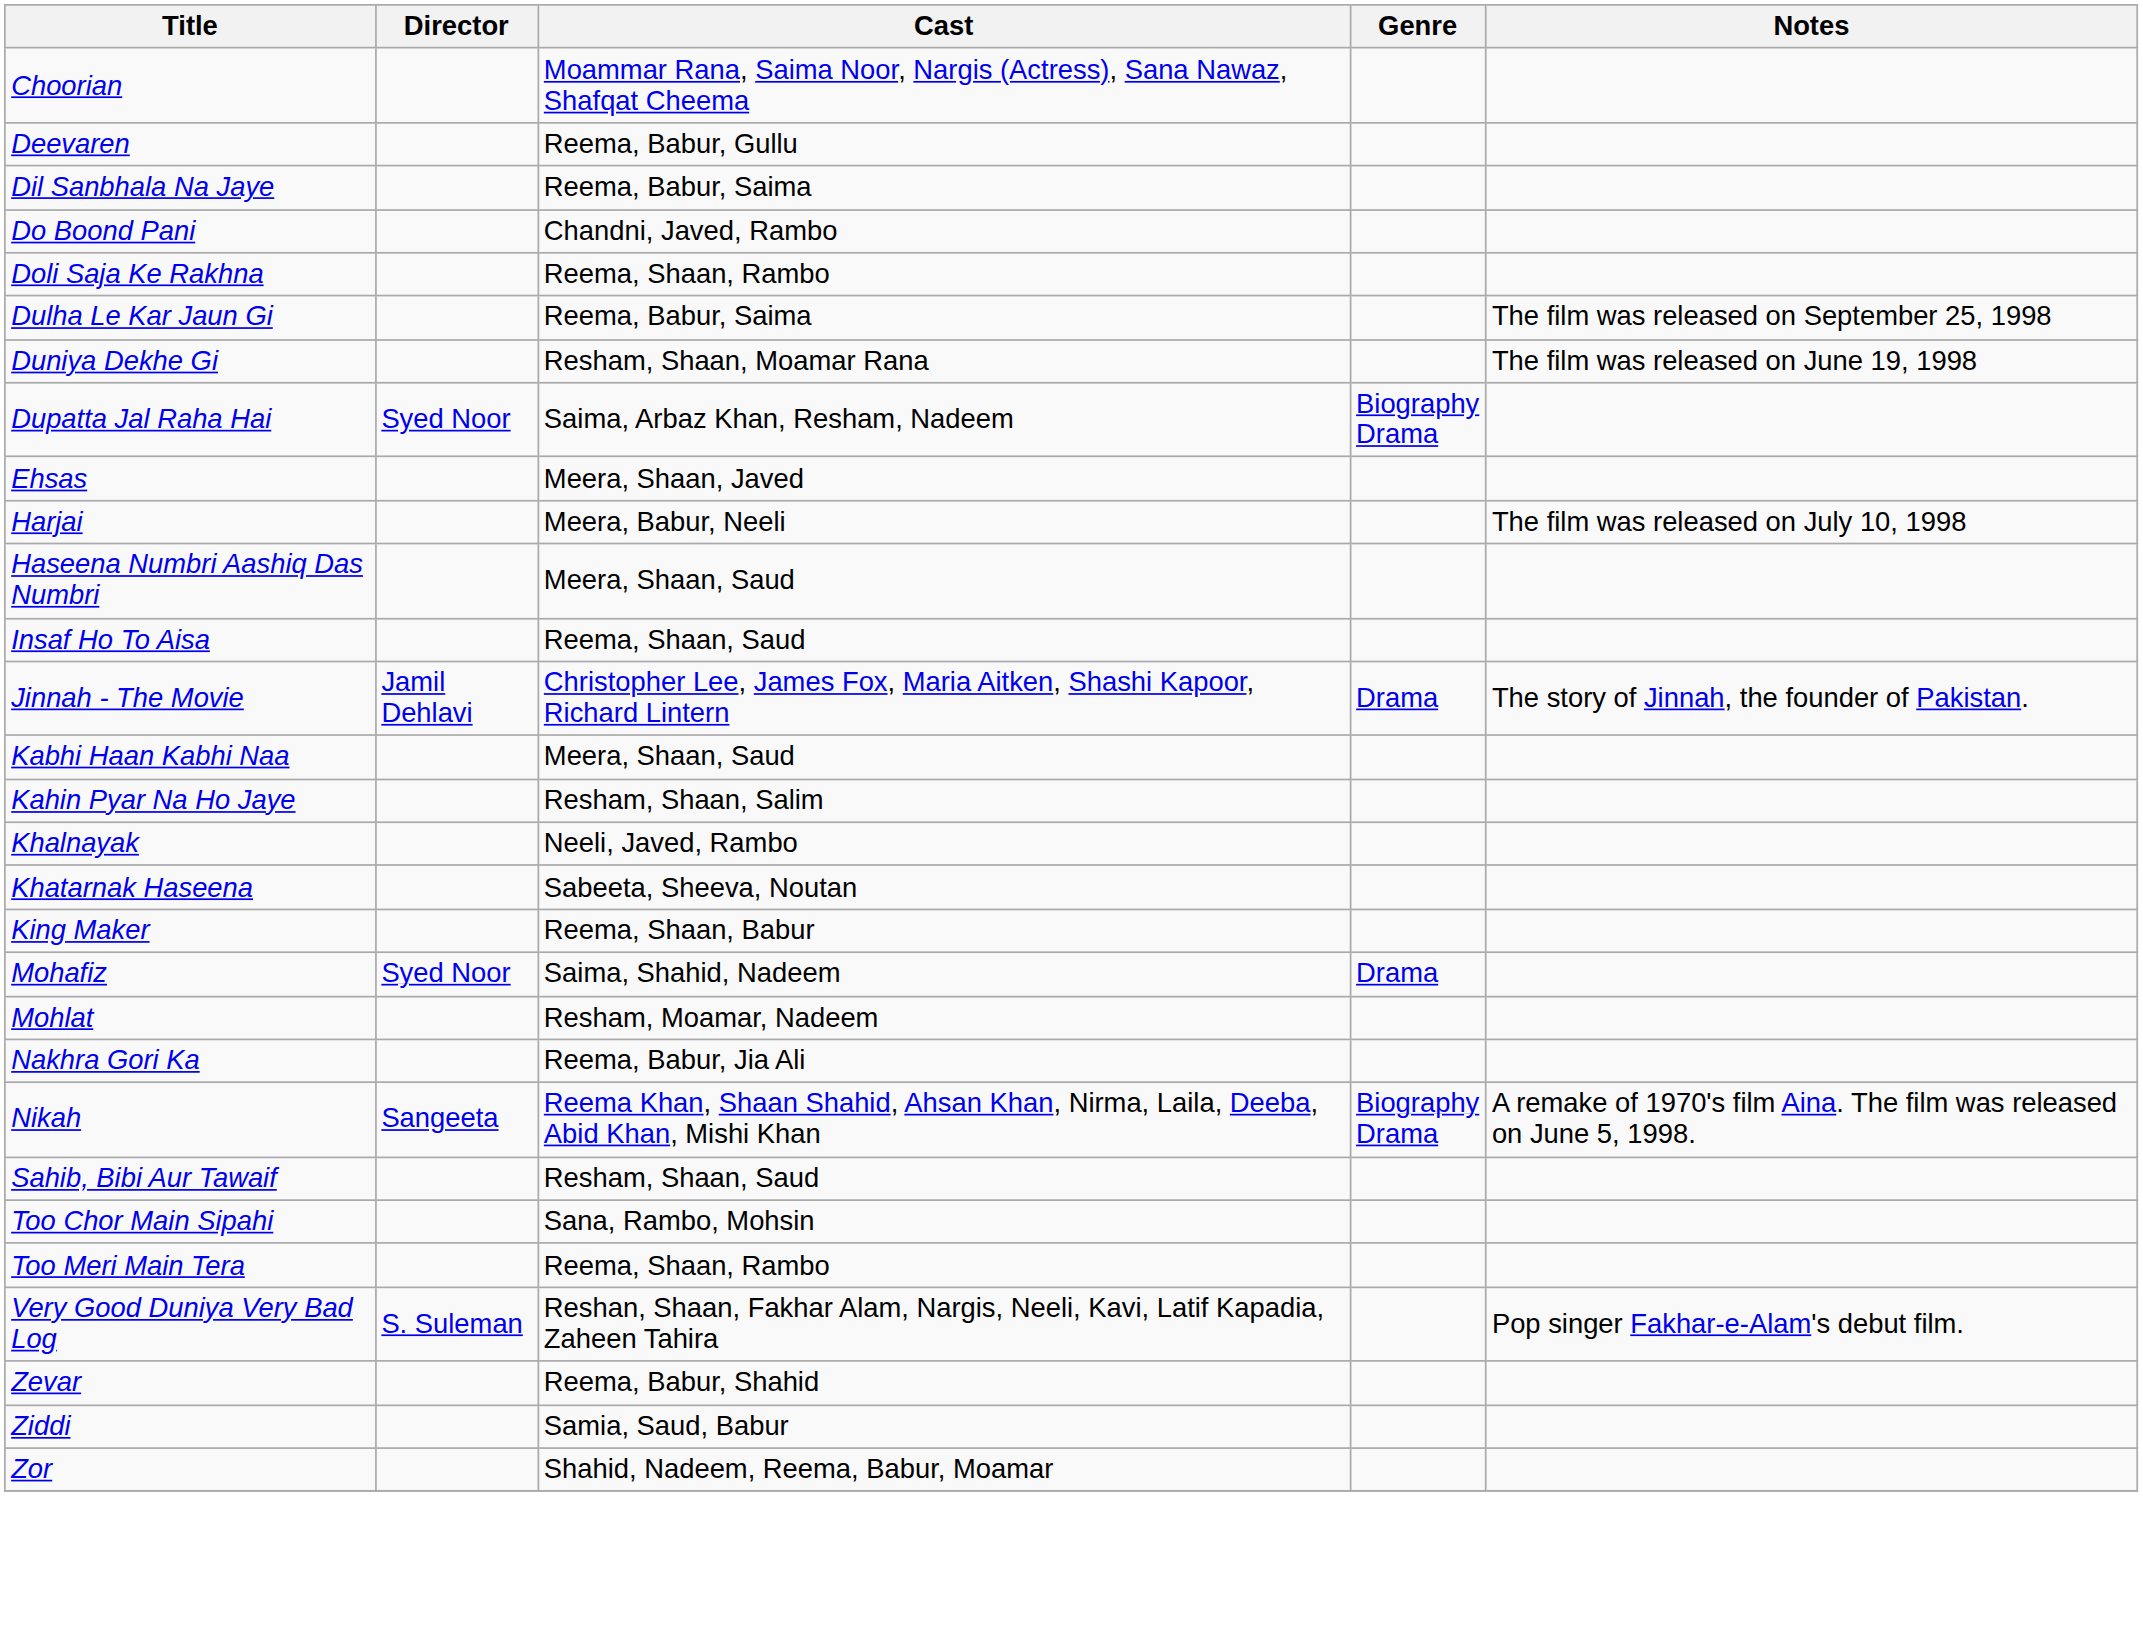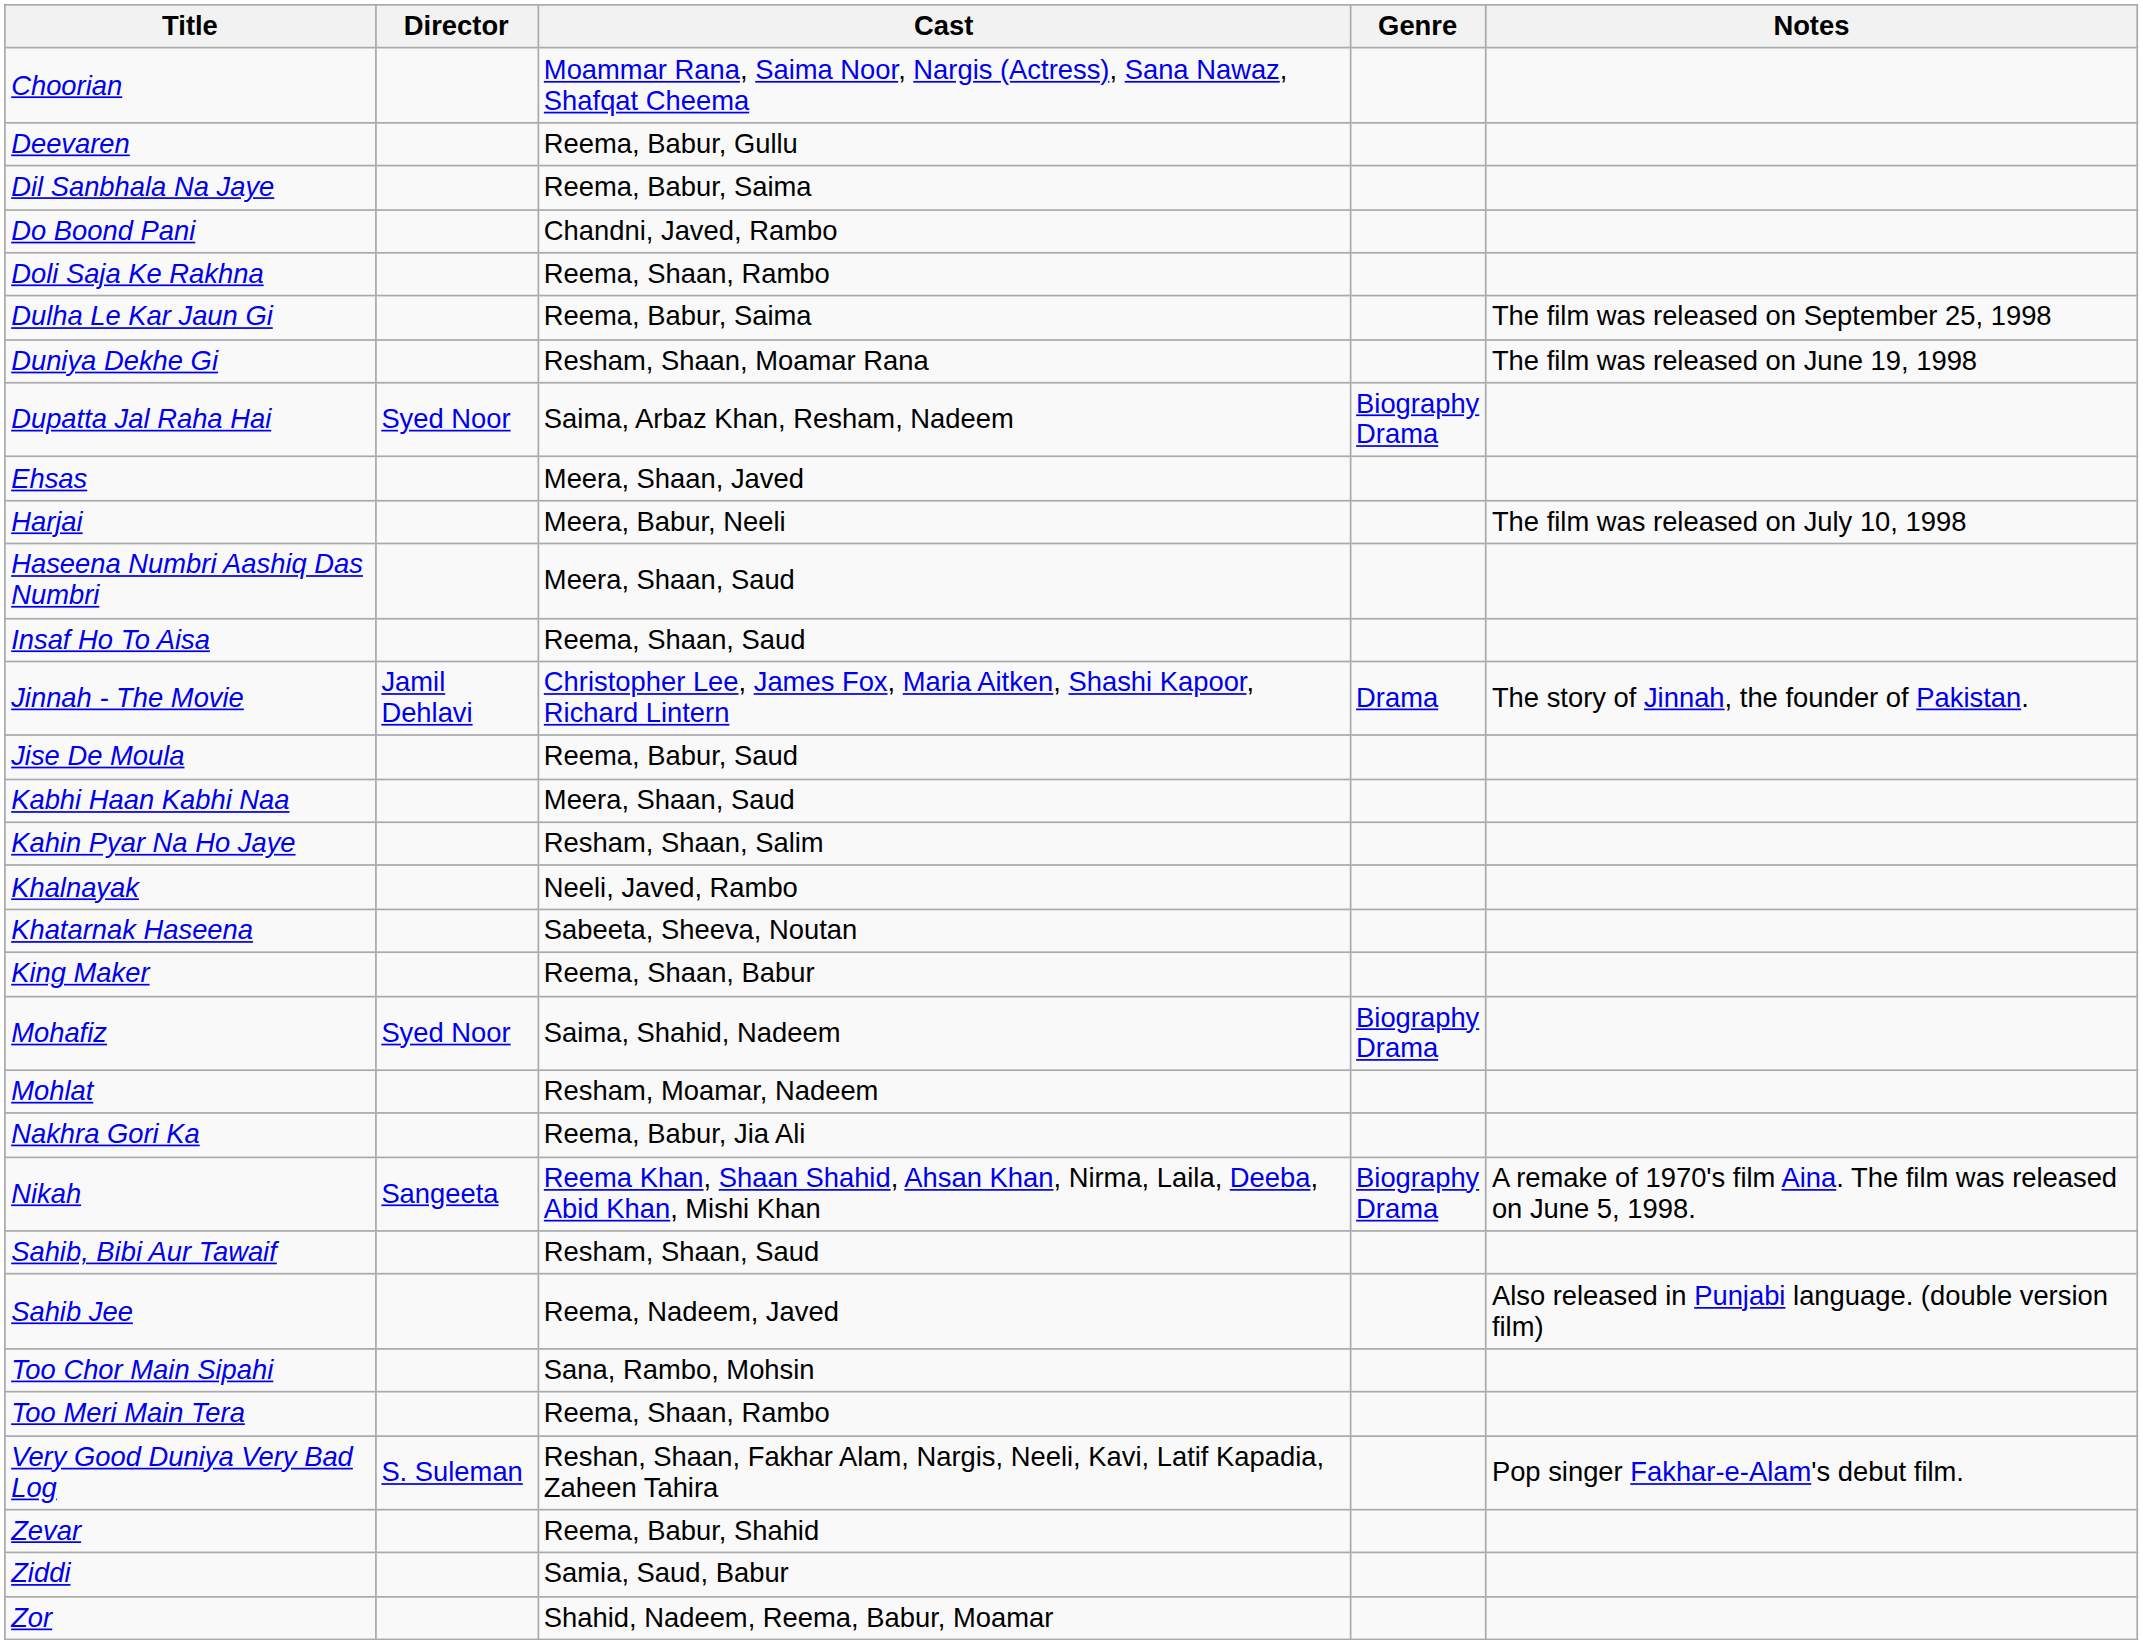+ row: Jise De Moula | Reema, Babur, Saud
Mohafiz | Genre: Drama -> Biography Drama
+ row: Sahib Jee | Reema, Nadeem, Javed | Also released in Punjabi language. (double version film)
